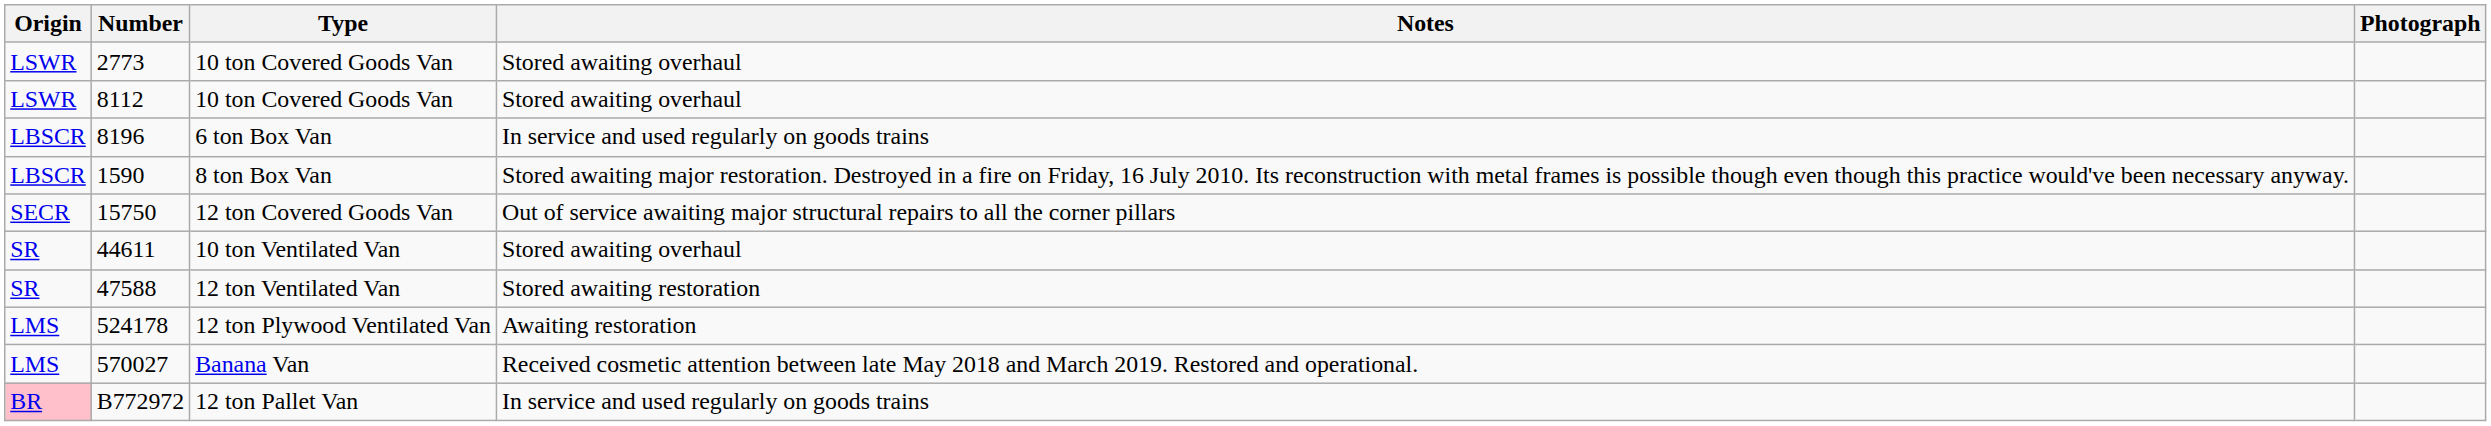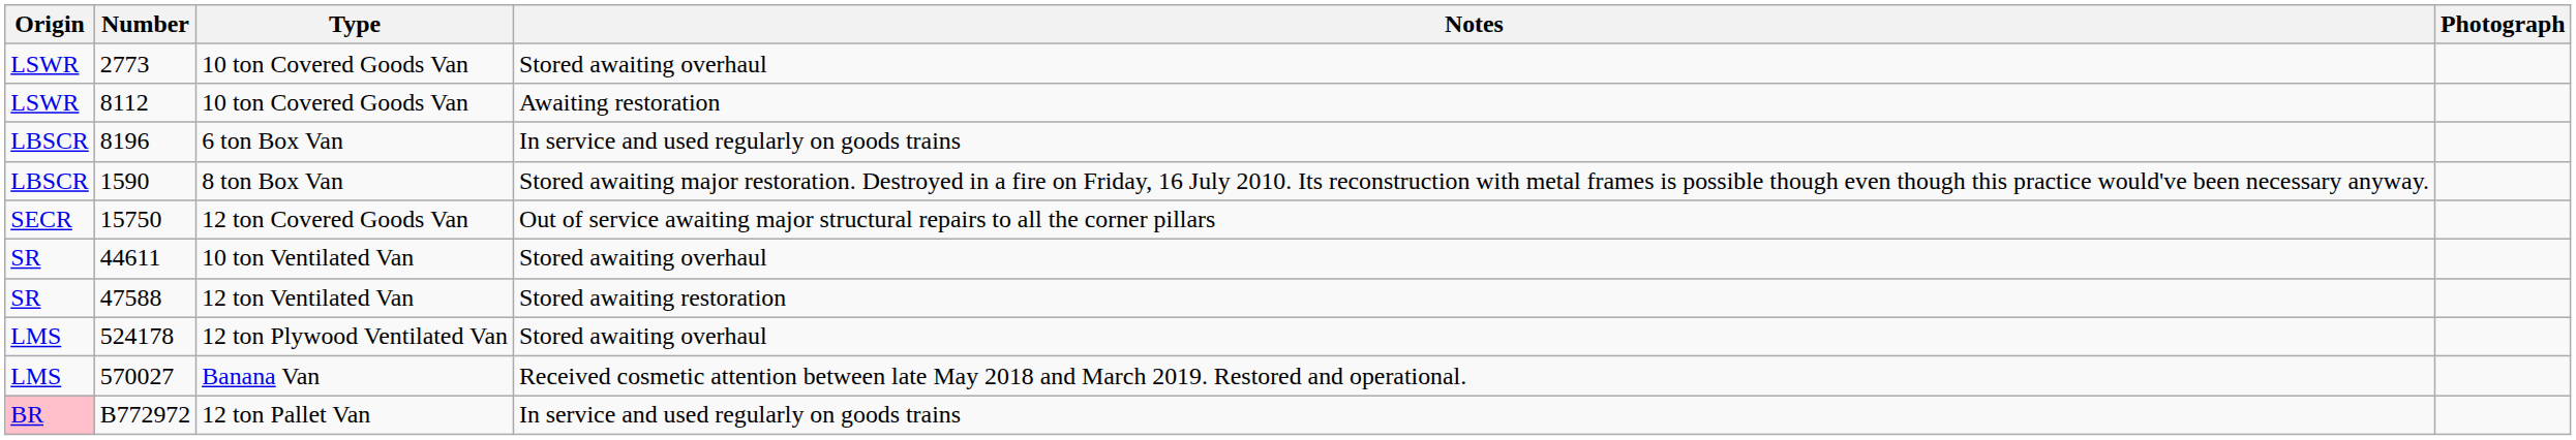8112 / 10 ton Covered Goods Van | Notes: Stored awaiting overhaul -> Awaiting restoration
12 ton Plywood Ventilated Van | Notes: Awaiting restoration -> Stored awaiting overhaul
